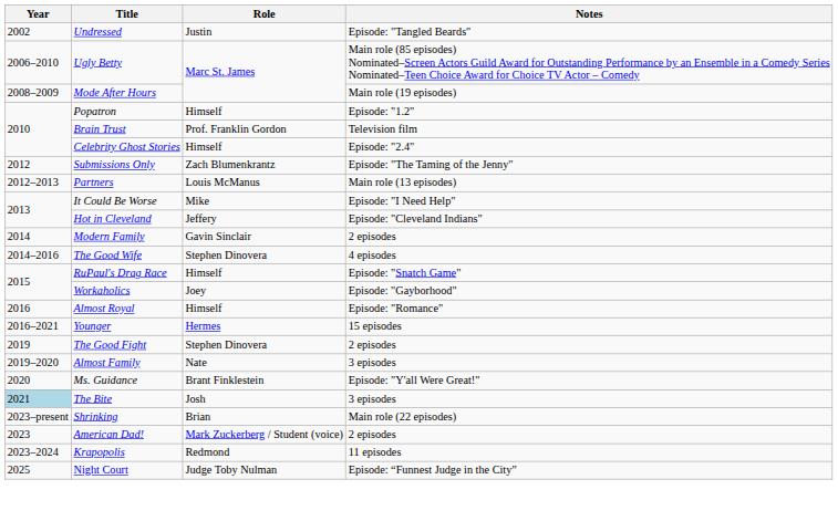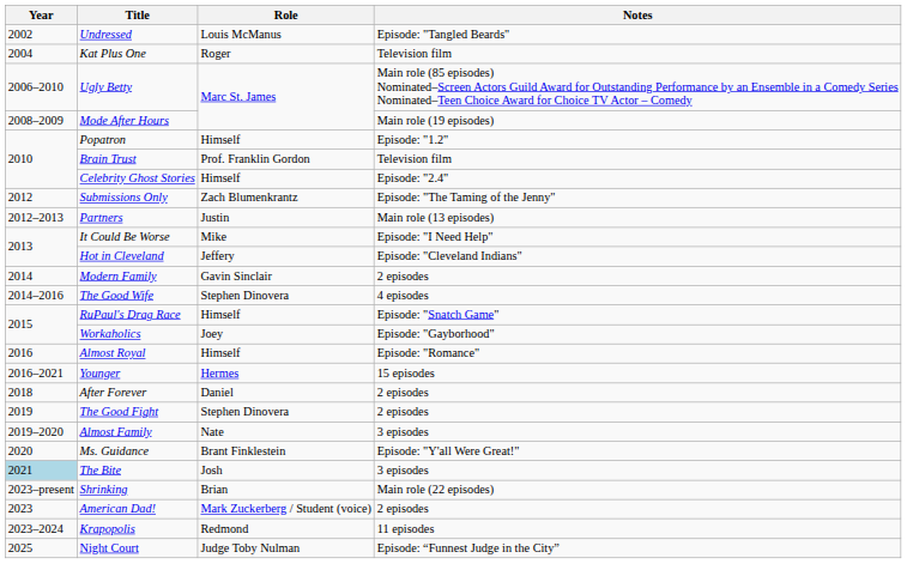Undressed | Role: Justin -> Louis McManus
+ row: 2004 | Kat Plus One | Roger | Television film
Partners | Role: Louis McManus -> Justin
+ row: 2018 | After Forever | Daniel | 2 episodes
